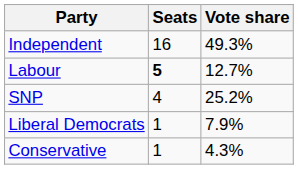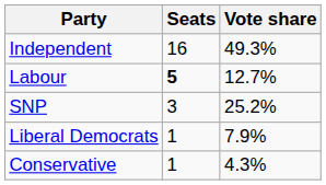SNP | Seats: 4 -> 3
